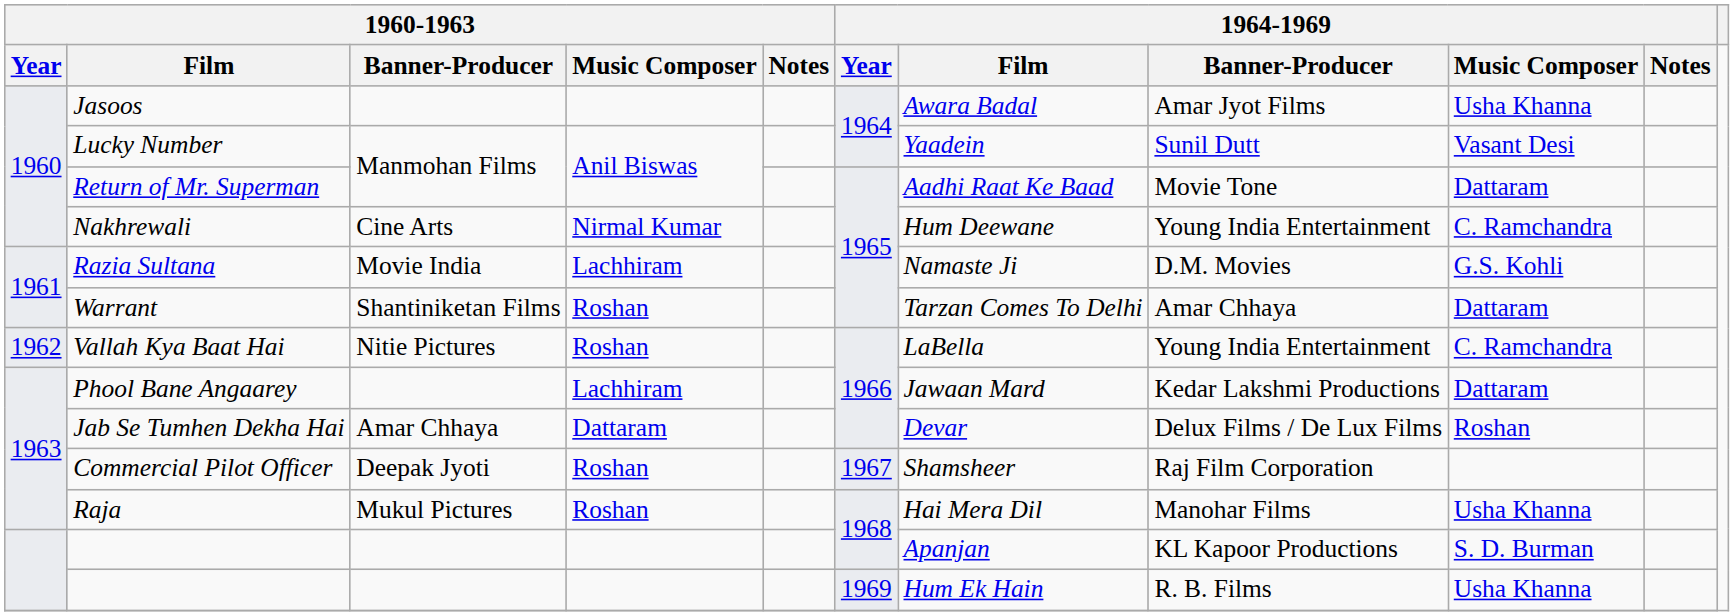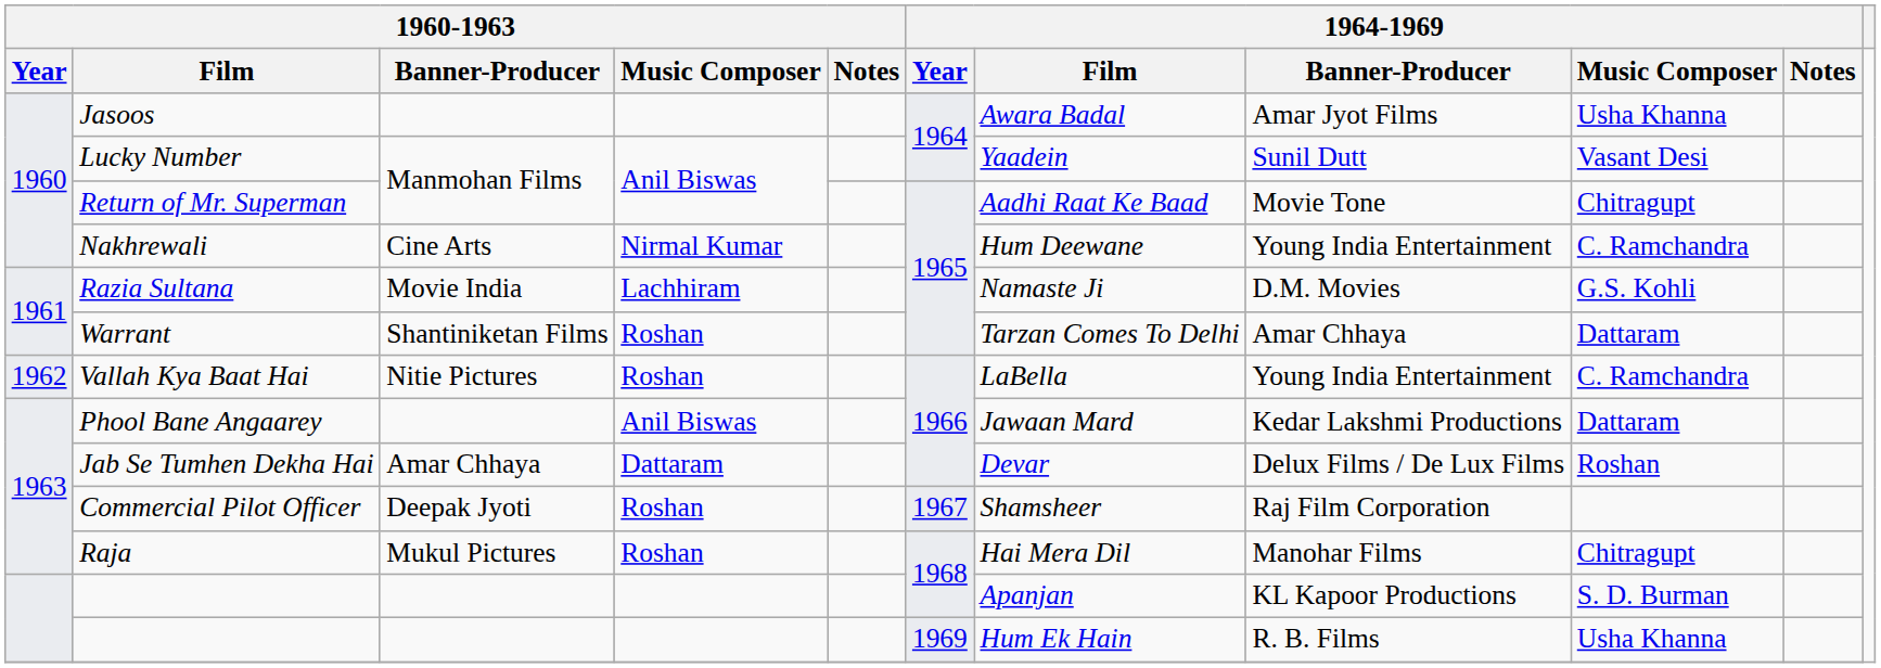Return of Mr. Superman | 1964-1969 / Music Composer: Dattaram -> Chitragupt
Phool Bane Angaarey | 1960-1963 / Music Composer: Lachhiram -> Anil Biswas
Raja | 1964-1969 / Music Composer: Usha Khanna -> Chitragupt
